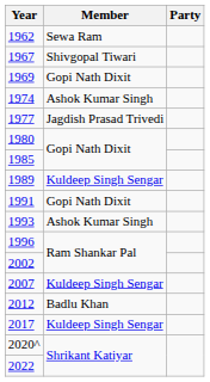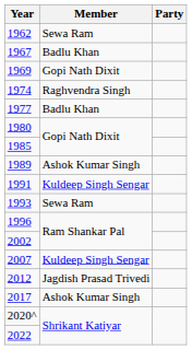1967 | Member: Shivgopal Tiwari -> Badlu Khan
1974 | Member: Ashok Kumar Singh -> Raghvendra Singh
1977 | Member: Jagdish Prasad Trivedi -> Badlu Khan
1989 | Member: Kuldeep Singh Sengar -> Ashok Kumar Singh
1991 | Member: Gopi Nath Dixit -> Kuldeep Singh Sengar
1993 | Member: Ashok Kumar Singh -> Sewa Ram
2012 | Member: Badlu Khan -> Jagdish Prasad Trivedi
2017 | Member: Kuldeep Singh Sengar -> Ashok Kumar Singh
